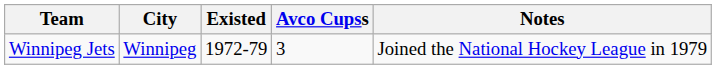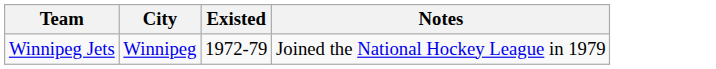- column: Avco Cupss | 3
